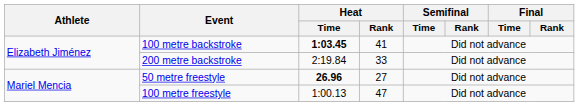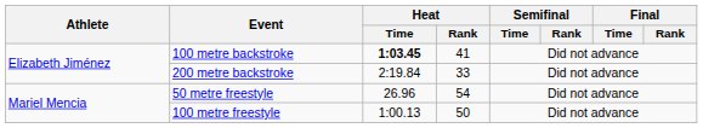50 metre freestyle | Heat / Time: bold -> normal
50 metre freestyle | Heat / Rank: 27 -> 54
100 metre freestyle | Heat / Rank: 47 -> 50
